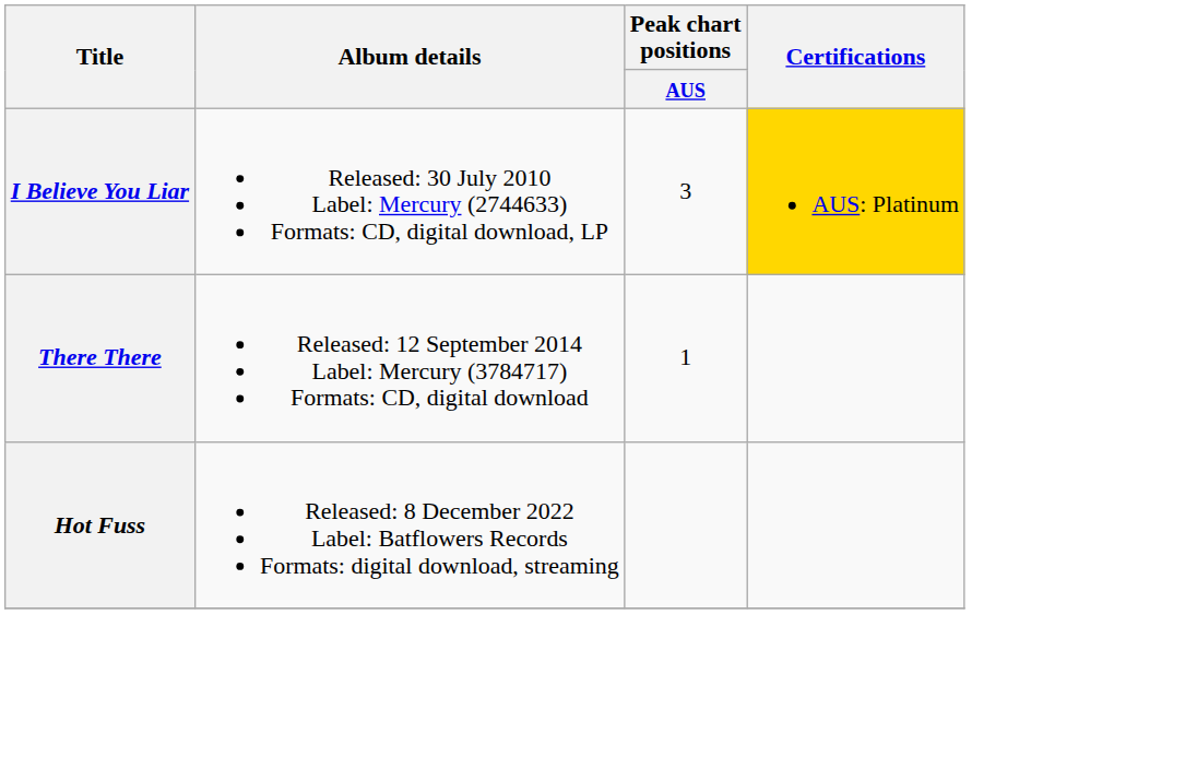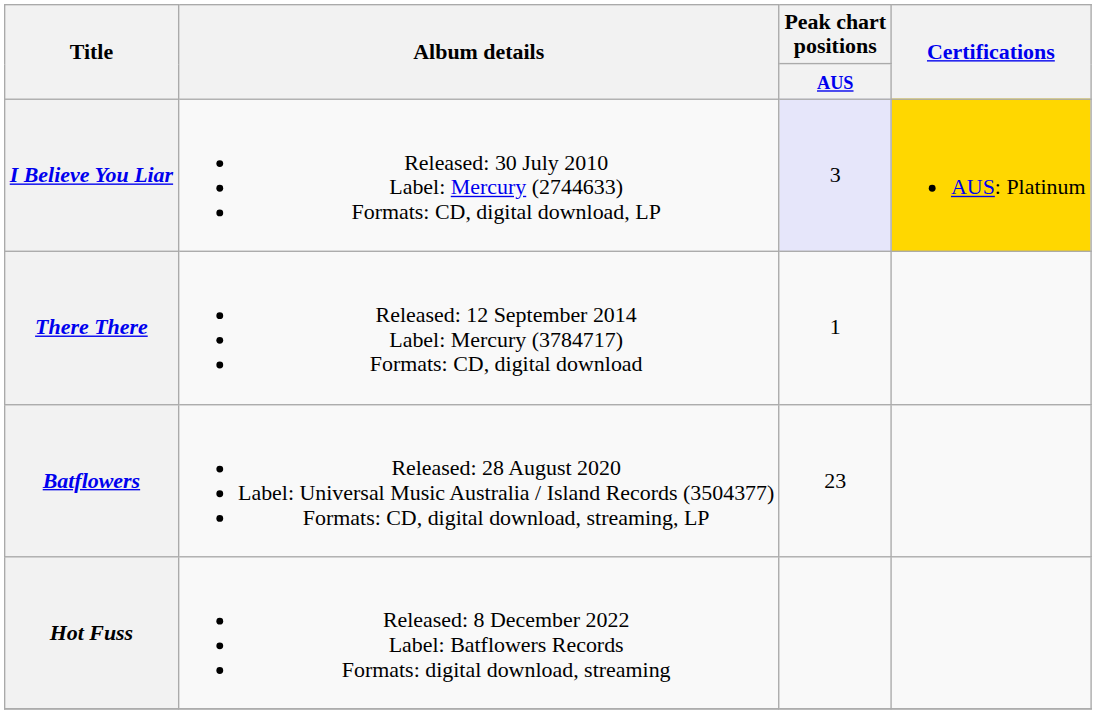I Believe You Liar | Peak chart positions / AUS: no background -> lavender background
+ row: Batflowers | Released: 28 August 2020 Label: Universal Music Australia / Island Records (3504377) Formats: CD, digital download, streaming, LP | 23
